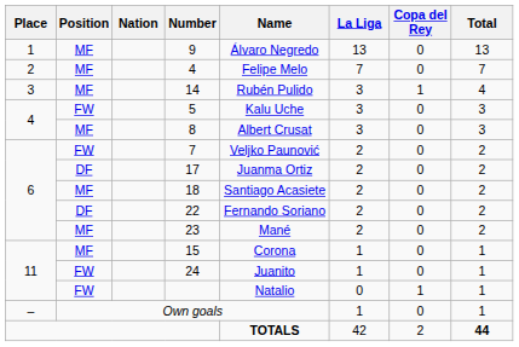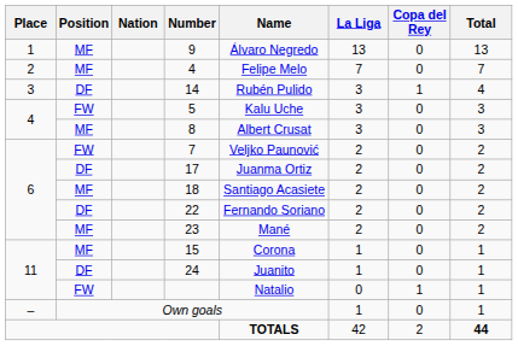14 | Position: MF -> DF
24 | Position: FW -> DF
